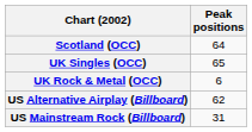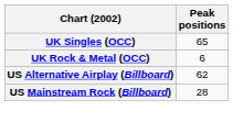- row: Scotland (OCC) | 64
US Mainstream Rock (Billboard) | Peak positions: 31 -> 28
